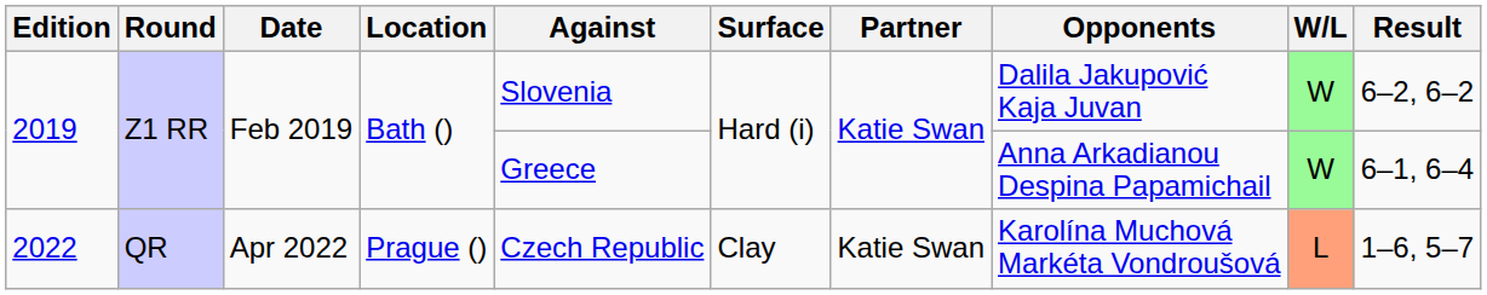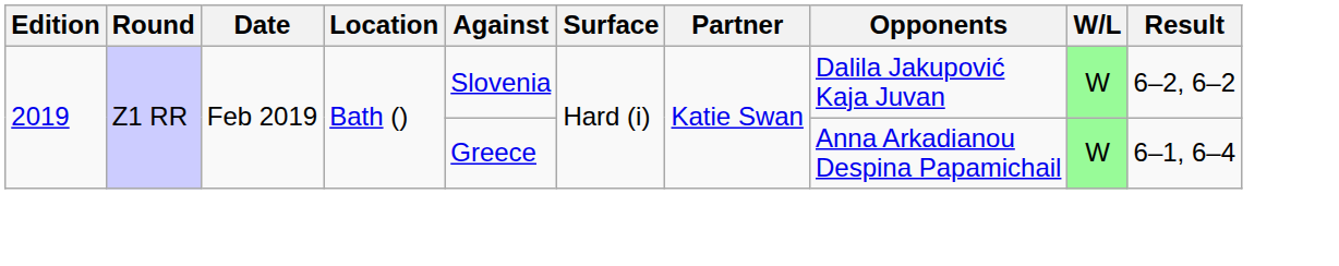- row: 2022 | QR | Apr 2022 | Prague () | Czech Republic | Clay | Katie Swan | Karolína Muchová Markéta Vondroušová | L | 1–6, 5–7
